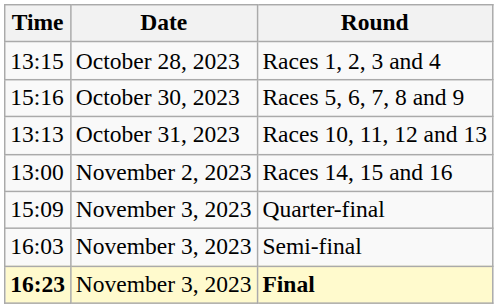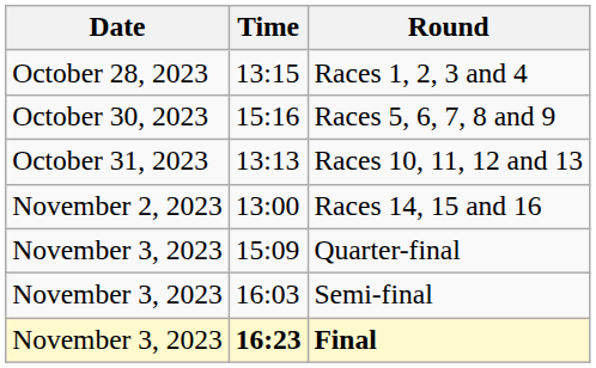columns swapped: Date <-> Time
